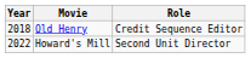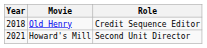Howard's Mill | Year: 2022 -> 2021
